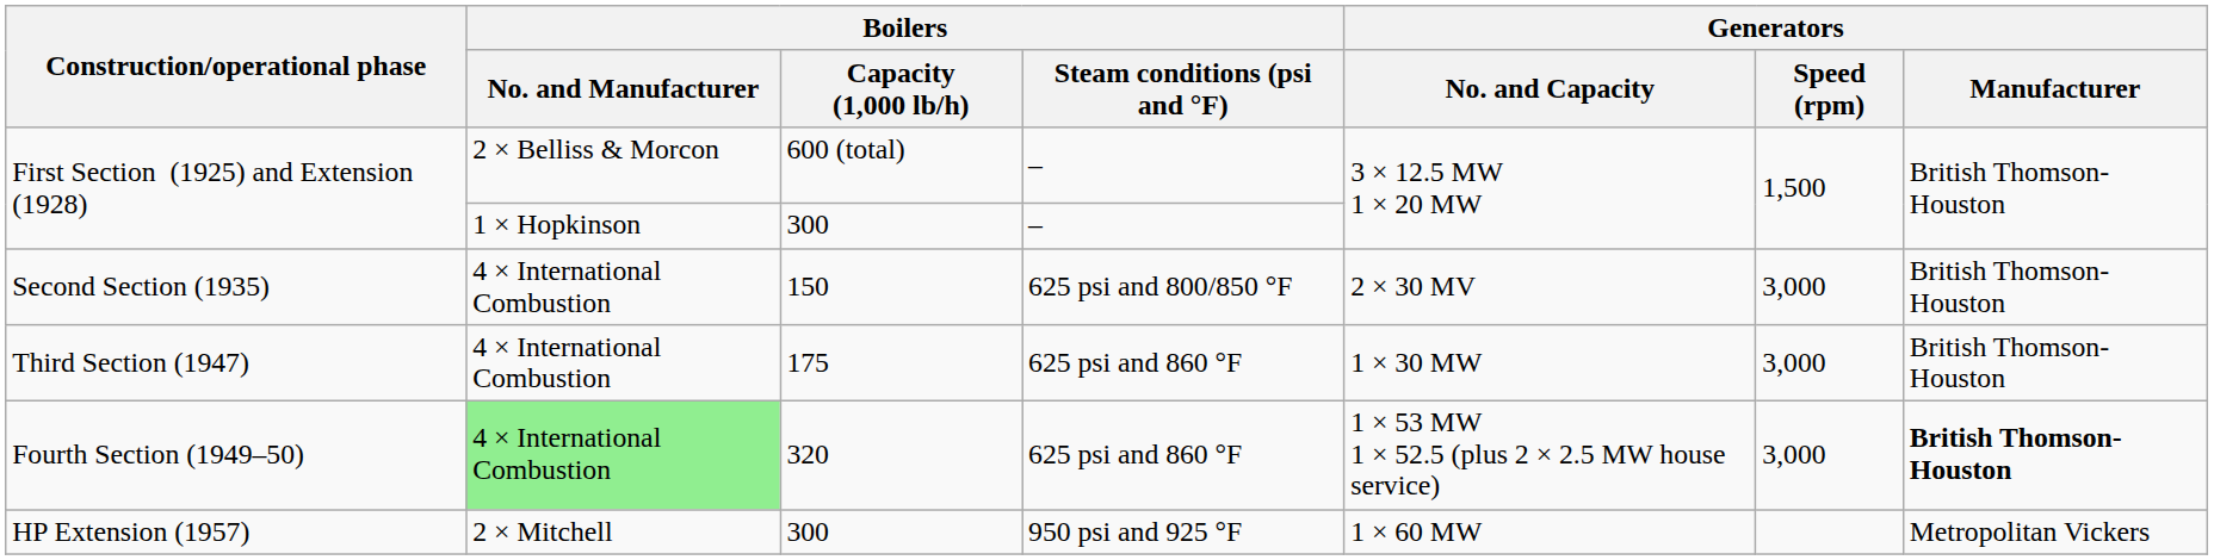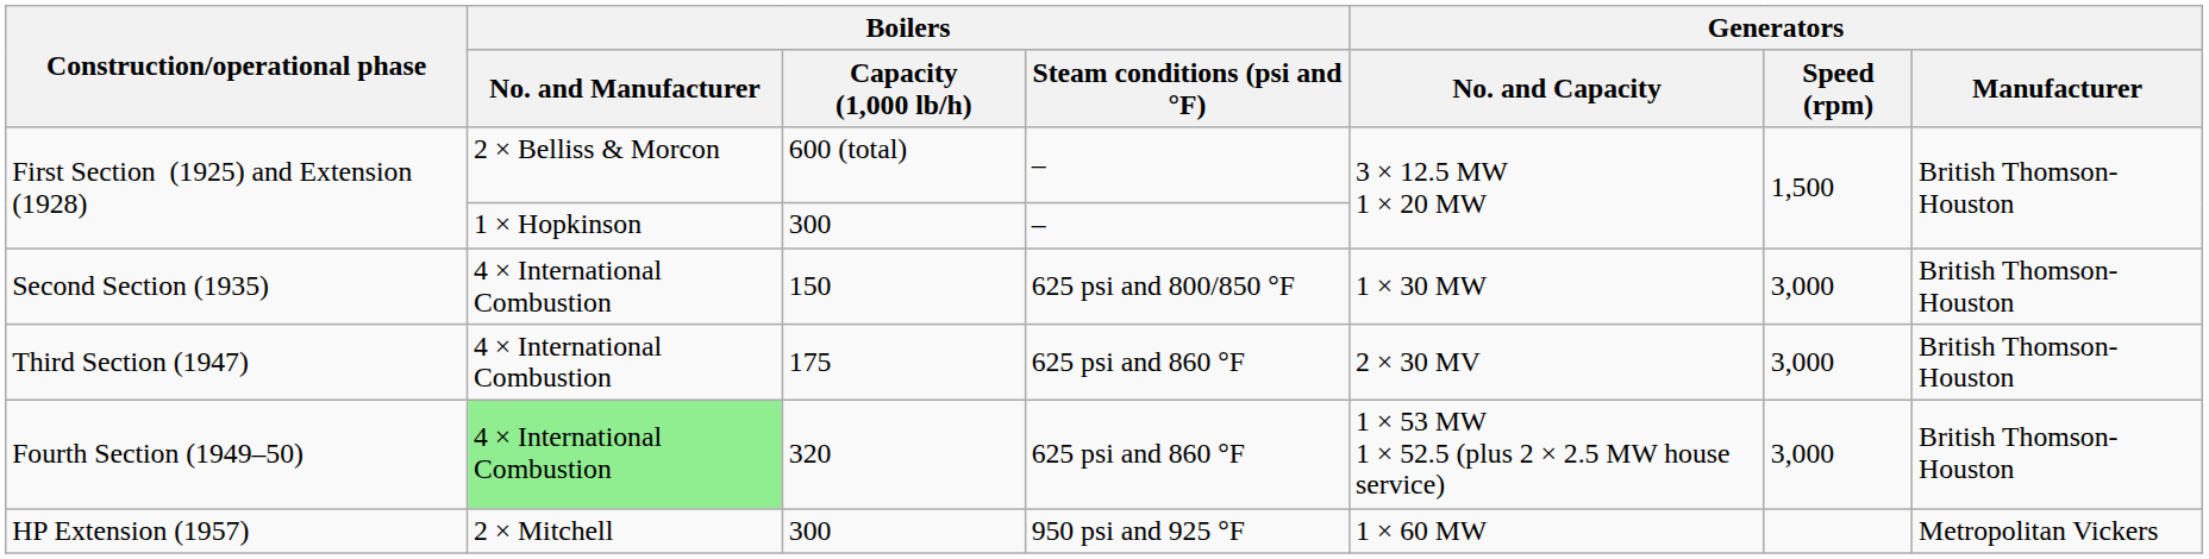Second Section (1935) | Generators / No. and Capacity: 2 × 30 MV -> 1 × 30 MW
Third Section (1947) | Generators / No. and Capacity: 1 × 30 MW -> 2 × 30 MV
Fourth Section (1949–50) | Generators / Manufacturer: bold -> normal
